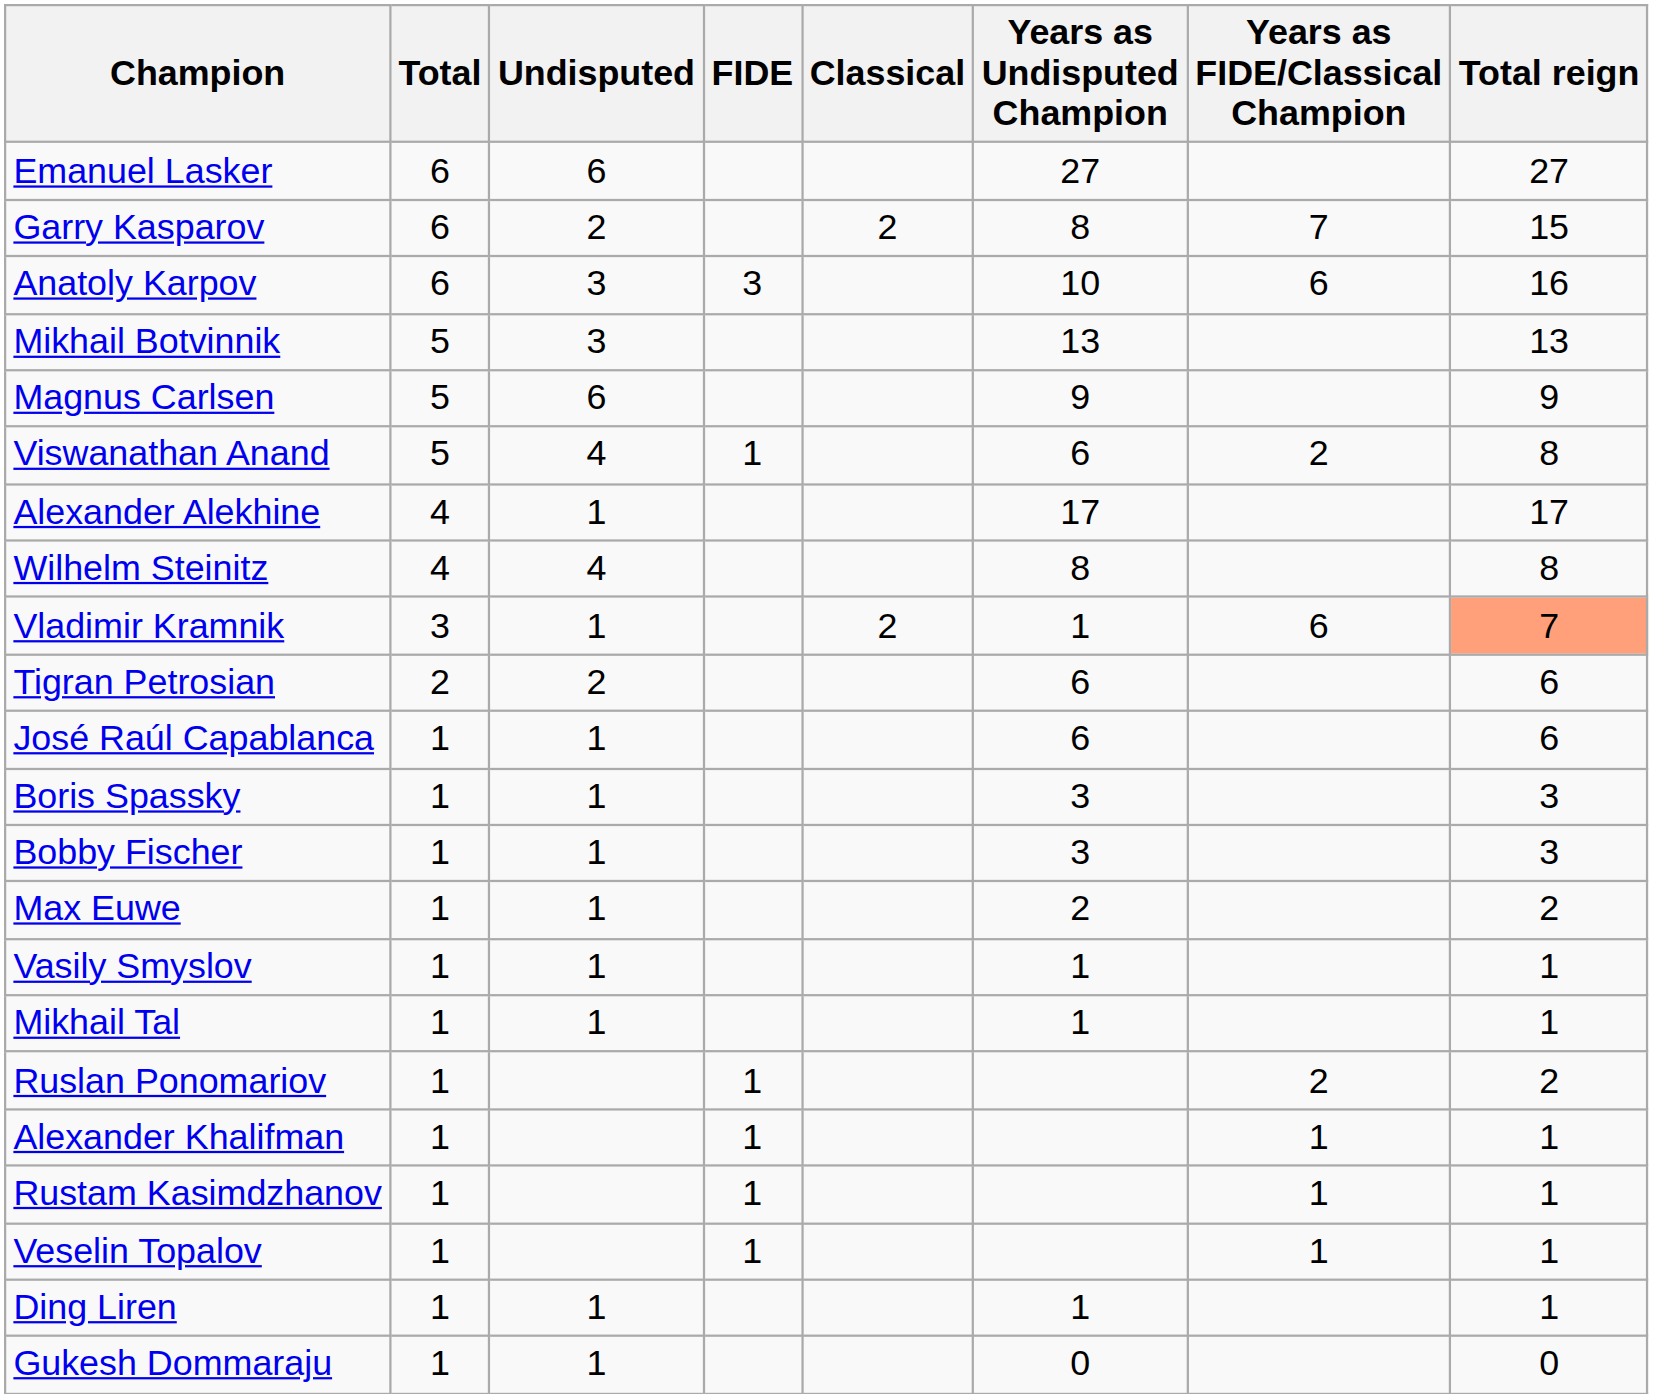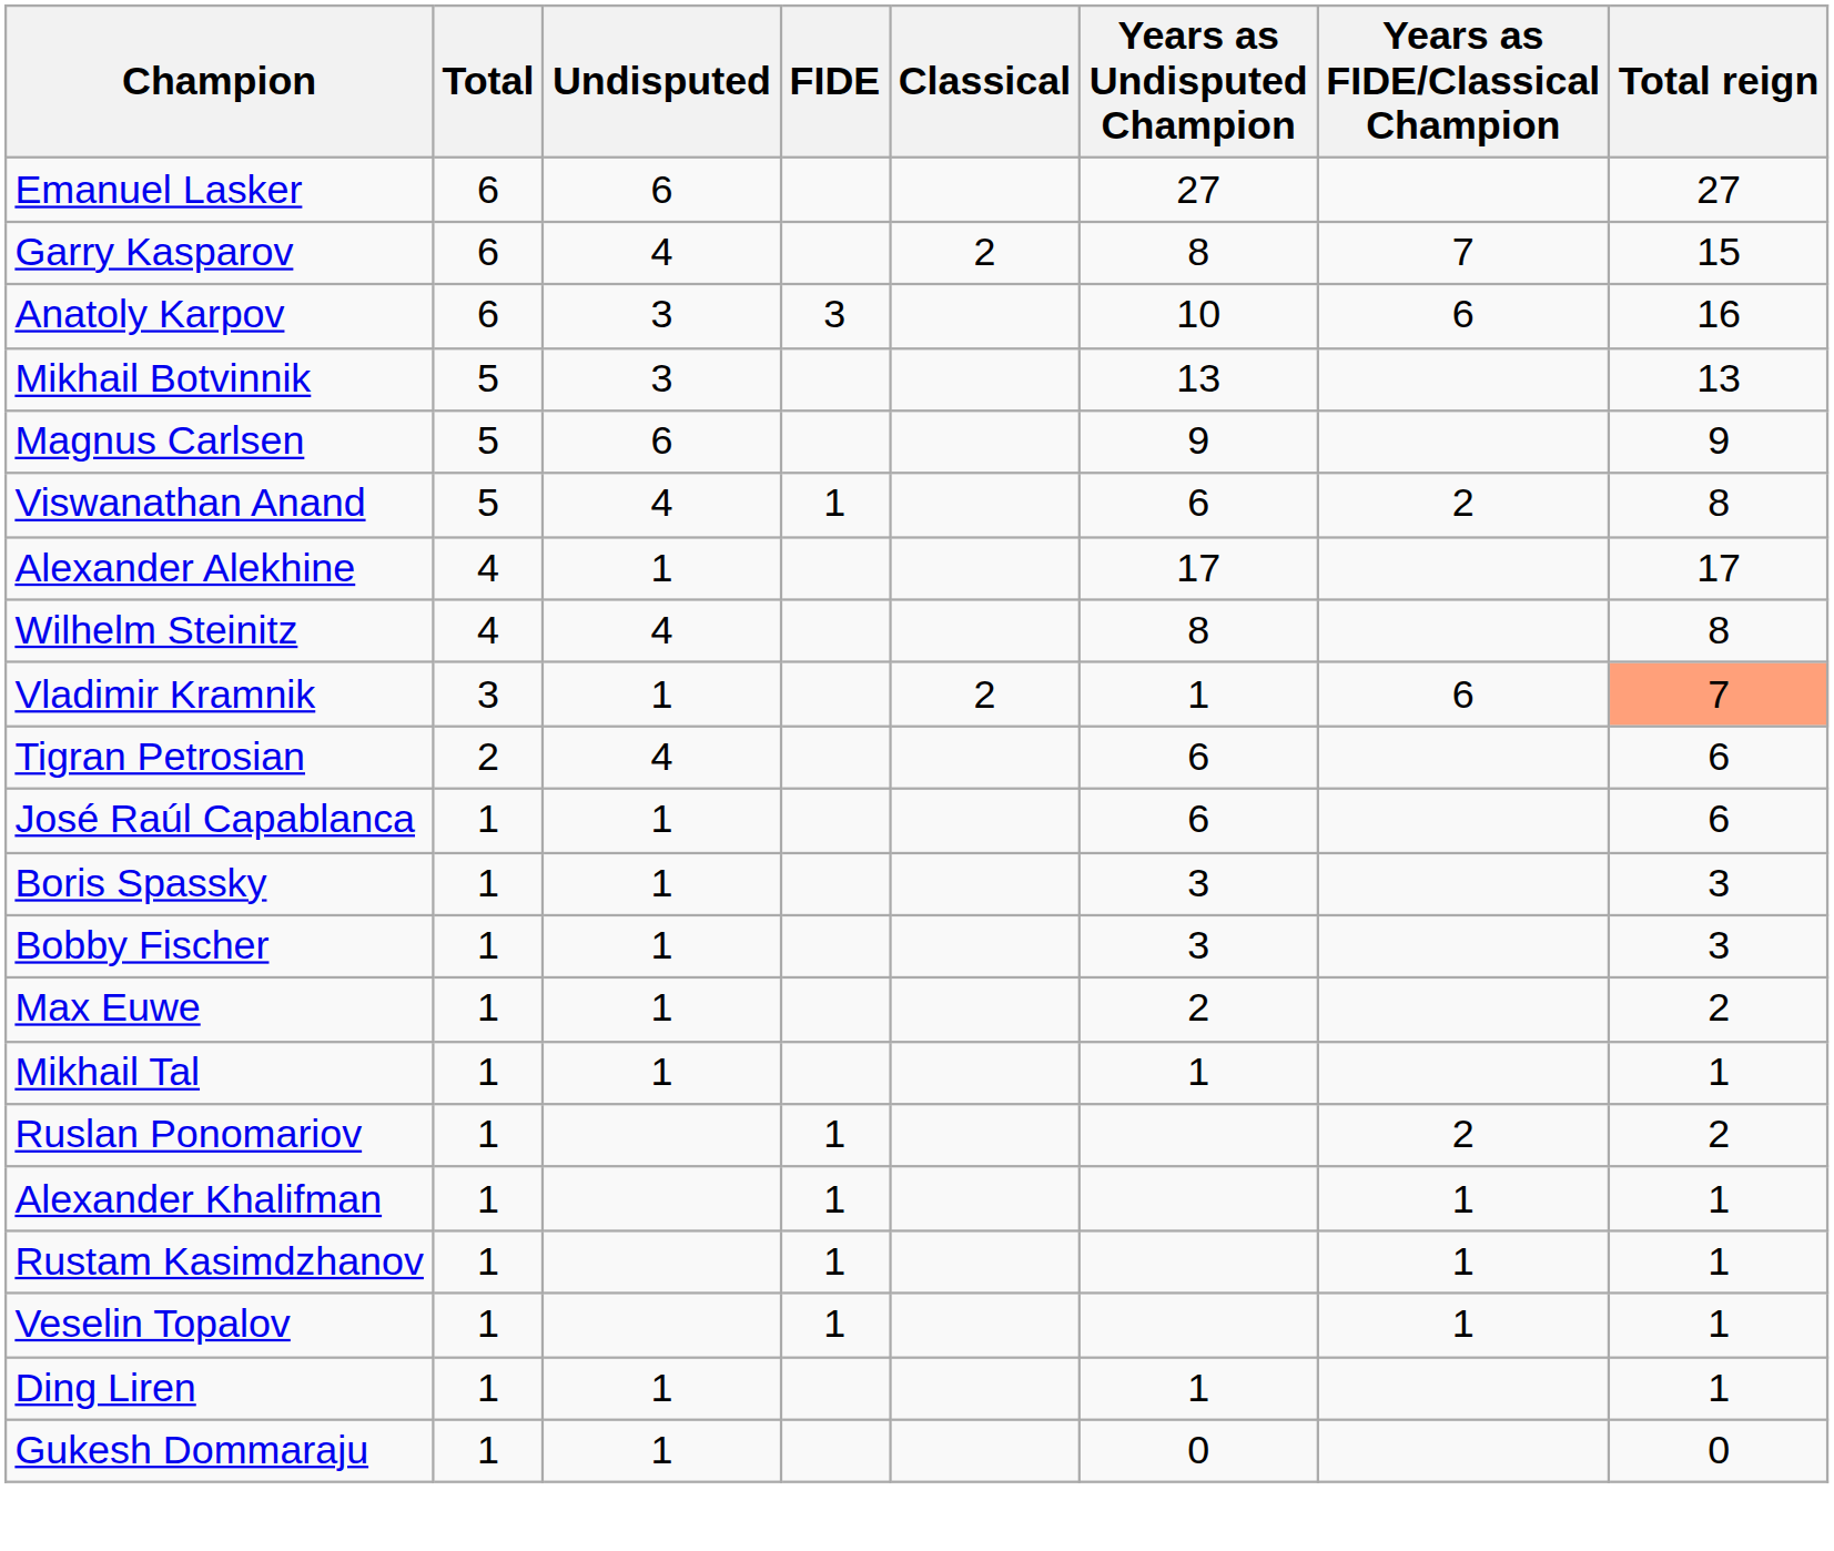Garry Kasparov | Undisputed: 2 -> 4
Tigran Petrosian | Undisputed: 2 -> 4
- row: Vasily Smyslov | 1 | 1 | 1 | 1
